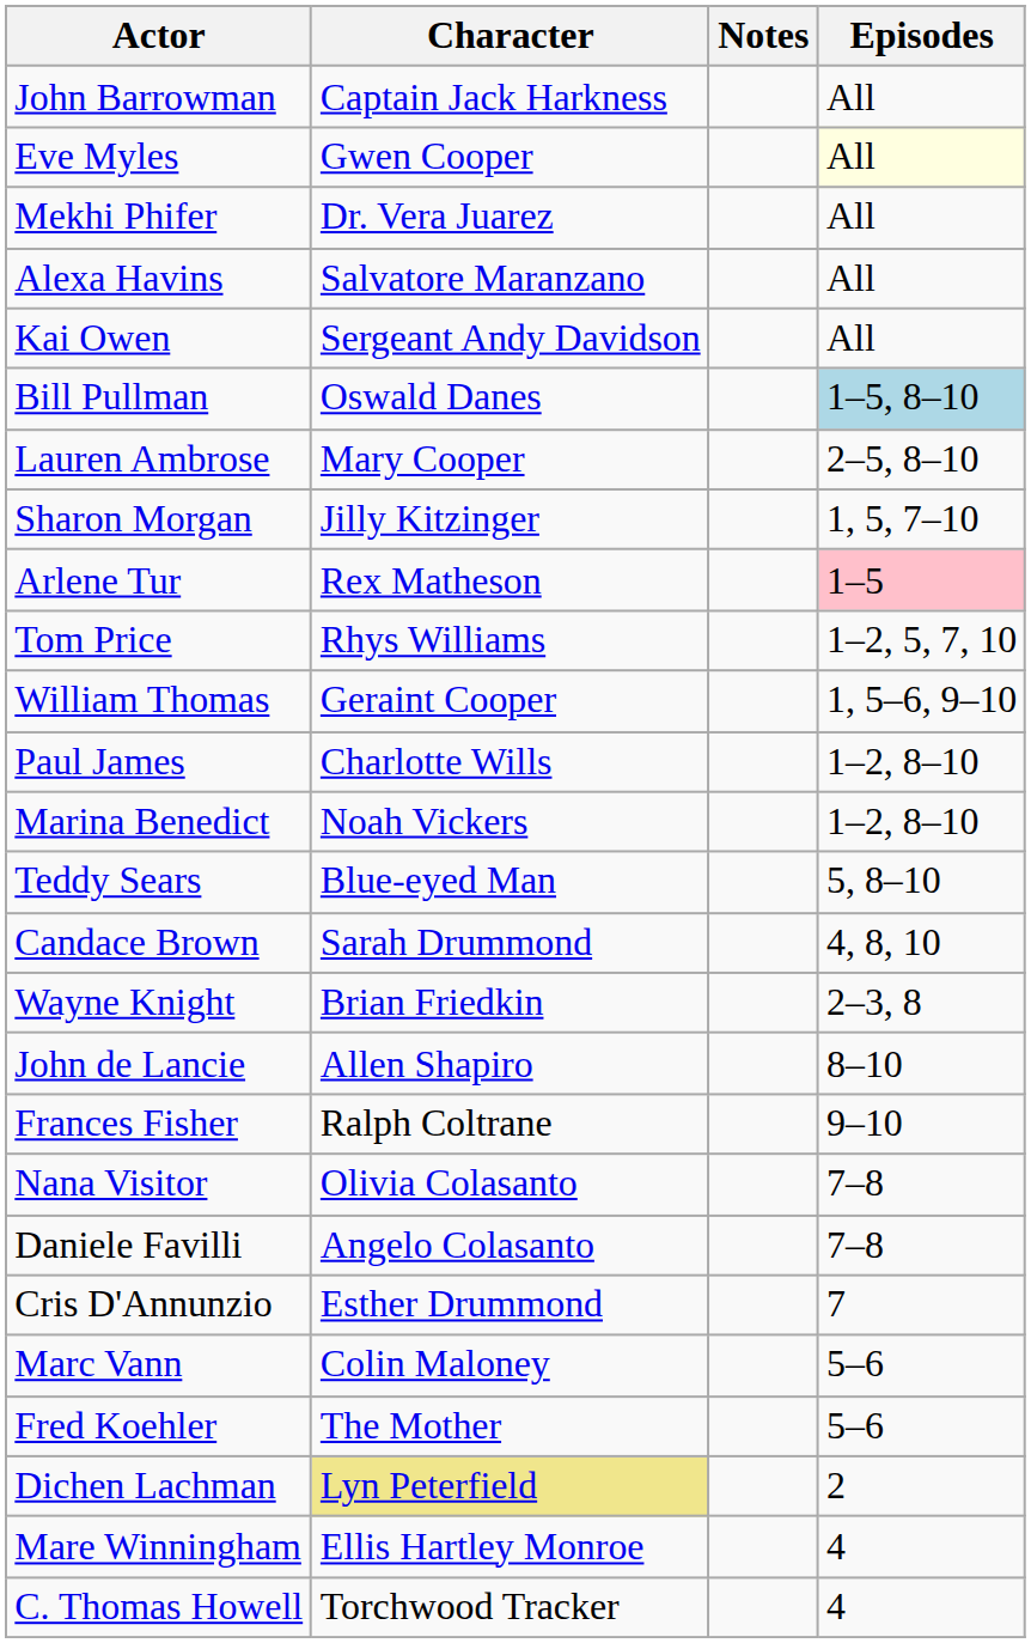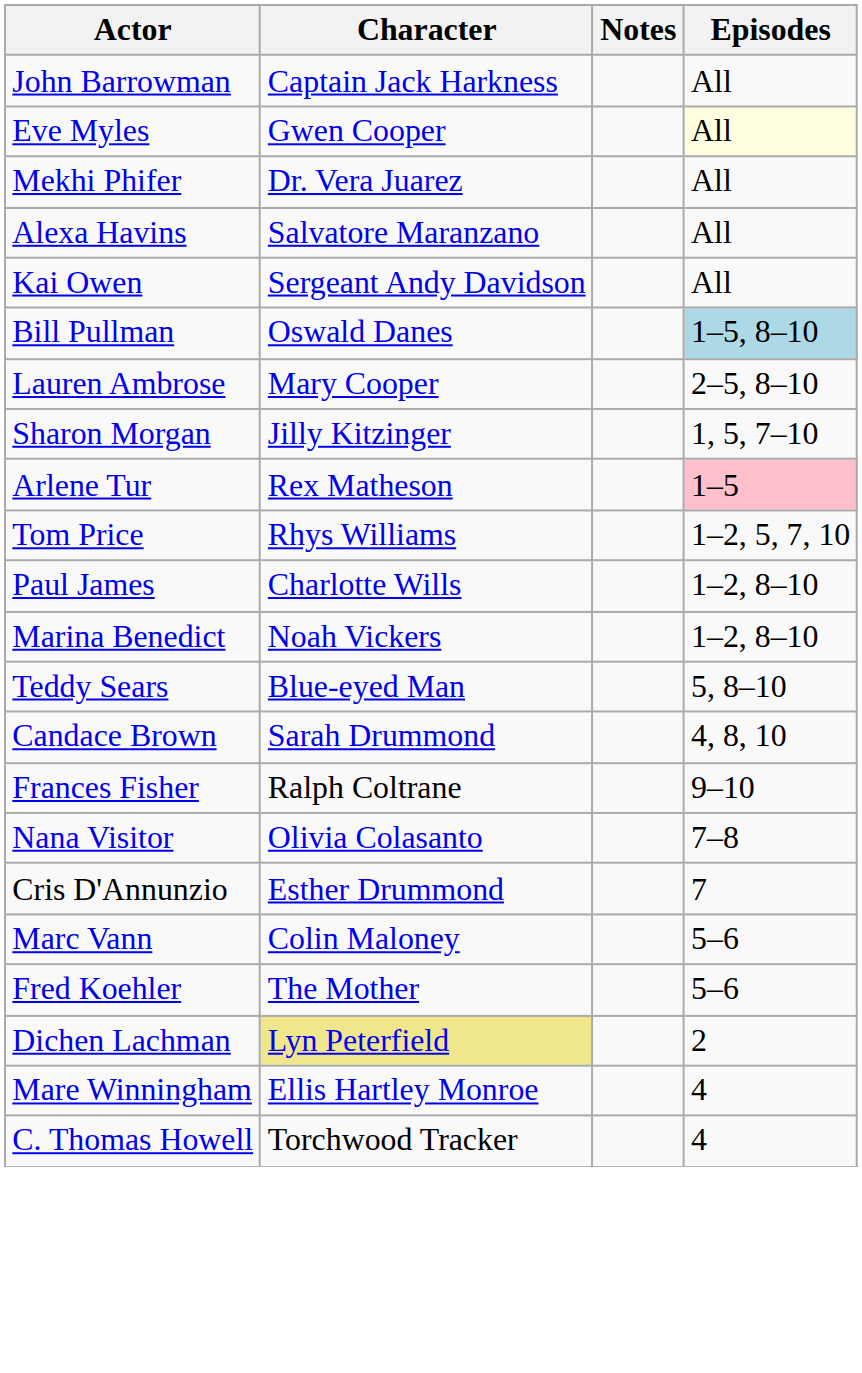- row: William Thomas | Geraint Cooper | 1, 5–6, 9–10
- row: Wayne Knight | Brian Friedkin | 2–3, 8
- row: John de Lancie | Allen Shapiro | 8–10
- row: Daniele Favilli | Angelo Colasanto | 7–8
